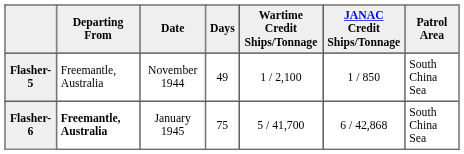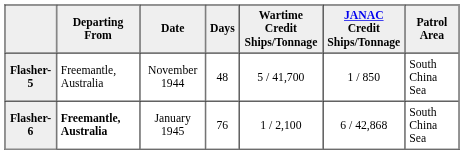Flasher-5 | Days: 49 -> 48
Flasher-5 | Wartime Credit Ships/Tonnage: 1 / 2,100 -> 5 / 41,700
Flasher-6 | Days: 75 -> 76
Flasher-6 | Wartime Credit Ships/Tonnage: 5 / 41,700 -> 1 / 2,100
